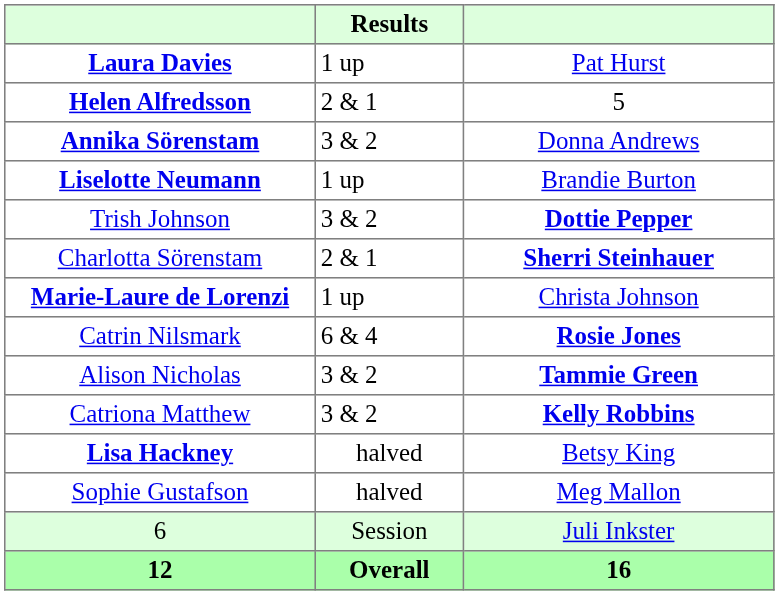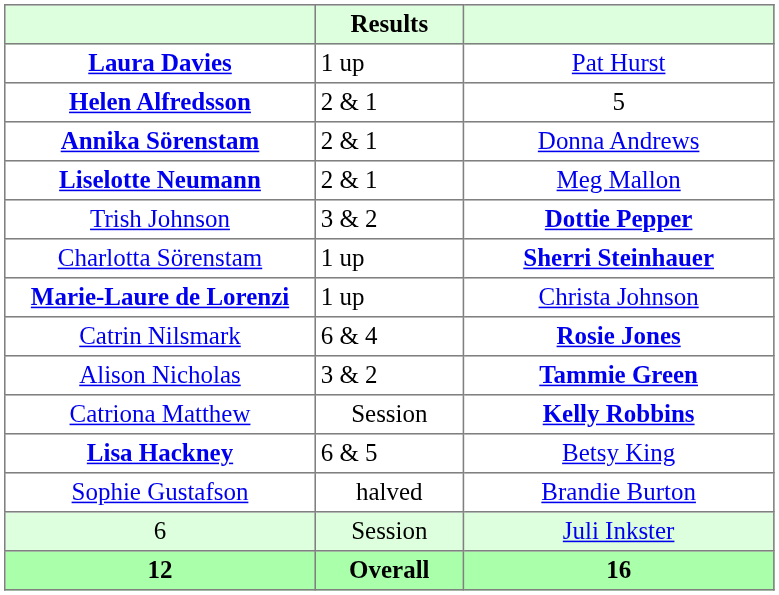Annika Sörenstam | Results: 3 & 2 -> 2 & 1
Liselotte Neumann | Results: 1 up -> 2 & 1
Liselotte Neumann | column 3: Brandie Burton -> Meg Mallon
Charlotta Sörenstam | Results: 2 & 1 -> 1 up
Catriona Matthew | Results: 3 & 2 -> Session
Lisa Hackney | Results: halved -> 6 & 5
Sophie Gustafson | column 3: Meg Mallon -> Brandie Burton
